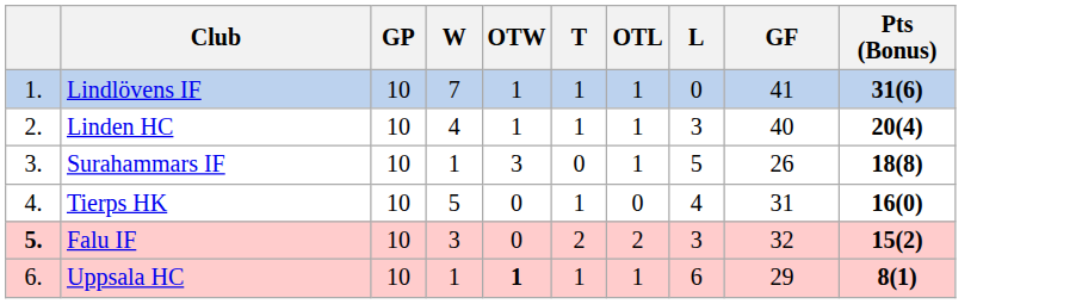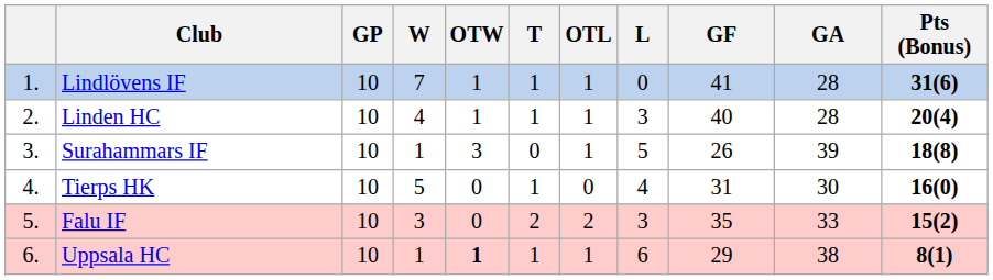+ column: GA | 28 | 28 | 39 | 30 | 33 | 38
Falu IF | column 1: bold -> normal
Falu IF | GF: 32 -> 35
